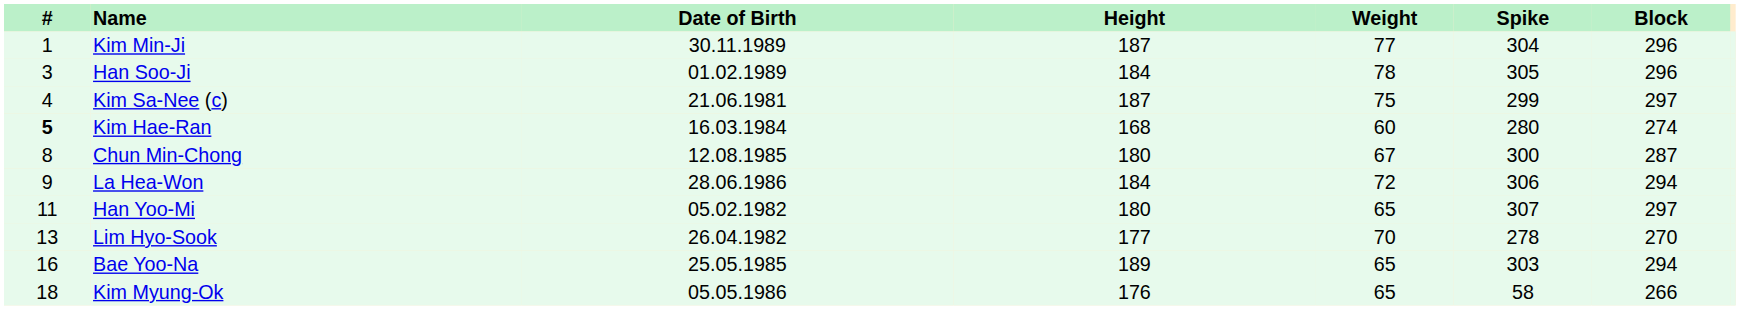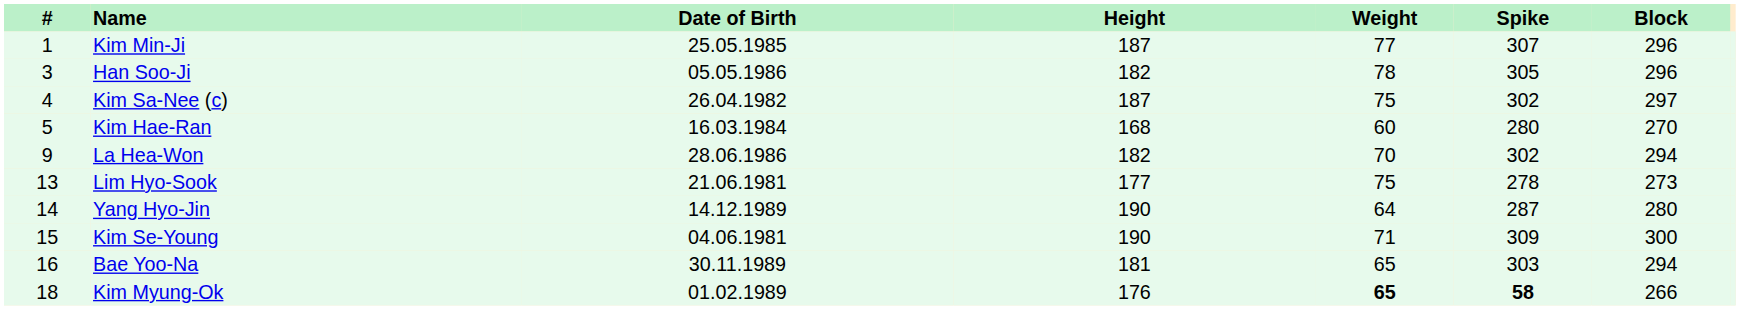Kim Min-Ji | Date of Birth: 30.11.1989 -> 25.05.1985
Kim Min-Ji | Spike: 304 -> 307
Han Soo-Ji | Date of Birth: 01.02.1989 -> 05.05.1986
Han Soo-Ji | Height: 184 -> 182
Kim Sa-Nee (c) | Date of Birth: 21.06.1981 -> 26.04.1982
Kim Sa-Nee (c) | Spike: 299 -> 302
Kim Hae-Ran | #: bold -> normal
Kim Hae-Ran | Block: 274 -> 270
- row: 8 | Chun Min-Chong | 12.08.1985 | 180 | 67 | 300 | 287
La Hea-Won | Height: 184 -> 182
La Hea-Won | Weight: 72 -> 70
La Hea-Won | Spike: 306 -> 302
- row: 11 | Han Yoo-Mi | 05.02.1982 | 180 | 65 | 307 | 297
Lim Hyo-Sook | Date of Birth: 26.04.1982 -> 21.06.1981
Lim Hyo-Sook | Weight: 70 -> 75
Lim Hyo-Sook | Block: 270 -> 273
+ row: 14 | Yang Hyo-Jin | 14.12.1989 | 190 | 64 | 287 | 280
+ row: 15 | Kim Se-Young | 04.06.1981 | 190 | 71 | 309 | 300
Bae Yoo-Na | Date of Birth: 25.05.1985 -> 30.11.1989
Bae Yoo-Na | Height: 189 -> 181
Kim Myung-Ok | Date of Birth: 05.05.1986 -> 01.02.1989
Kim Myung-Ok | Weight: normal -> bold
Kim Myung-Ok | Spike: normal -> bold
